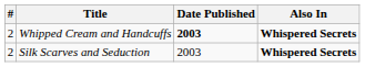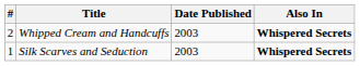Whipped Cream and Handcuffs | Date Published: bold -> normal
Silk Scarves and Seduction | #: 2 -> 1
